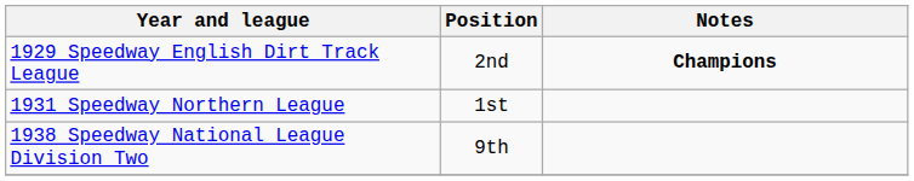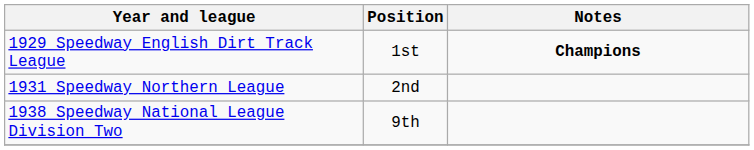1929 Speedway English Dirt Track League | Position: 2nd -> 1st
1931 Speedway Northern League | Position: 1st -> 2nd
